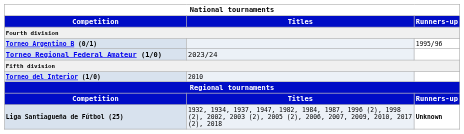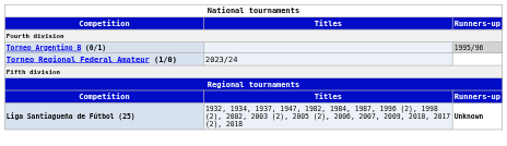Torneo Argentino B (0/1) | Runners-up: no background -> lightgrey background
- row: Torneo del Interior (1/0) | 2010
